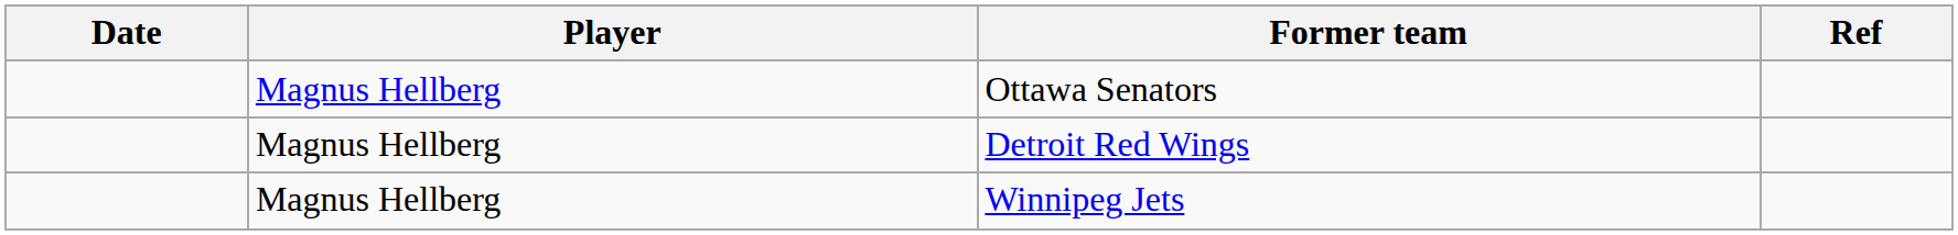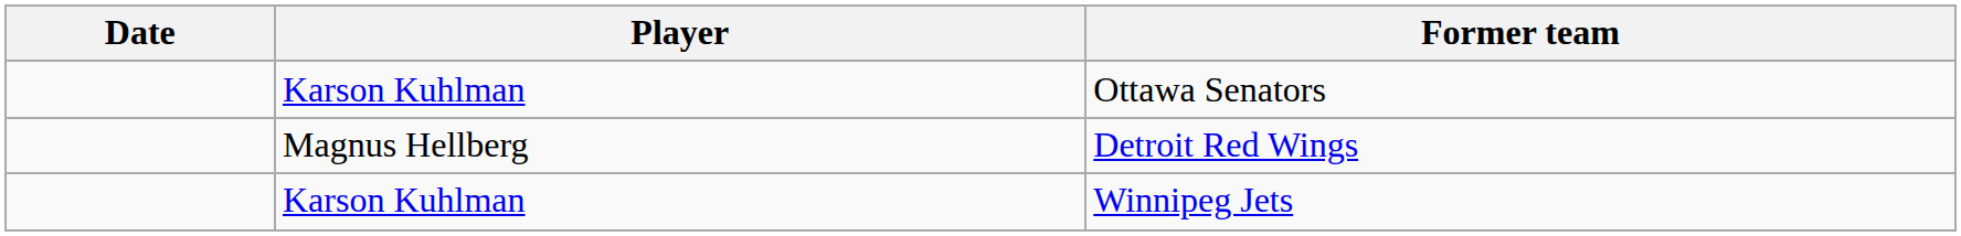- column: Ref
Ottawa Senators | Player: Magnus Hellberg -> Karson Kuhlman
Winnipeg Jets | Player: Magnus Hellberg -> Karson Kuhlman
